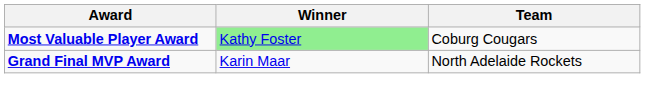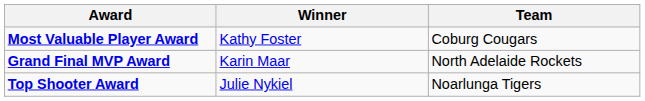Most Valuable Player Award | Winner: lightgreen background -> no background
+ row: Top Shooter Award | Julie Nykiel | Noarlunga Tigers
